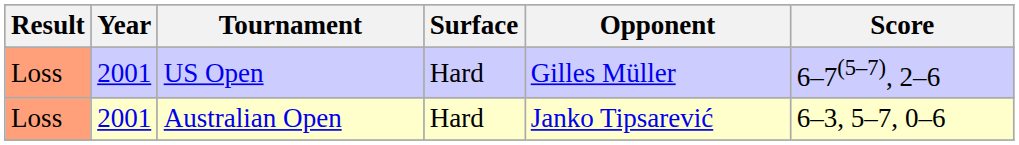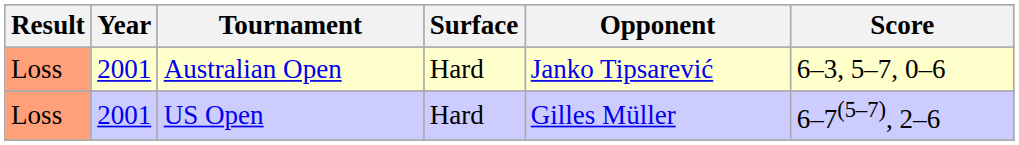rows swapped: Australian Open <-> US Open
